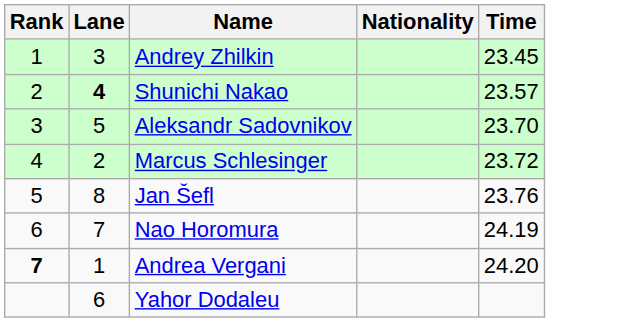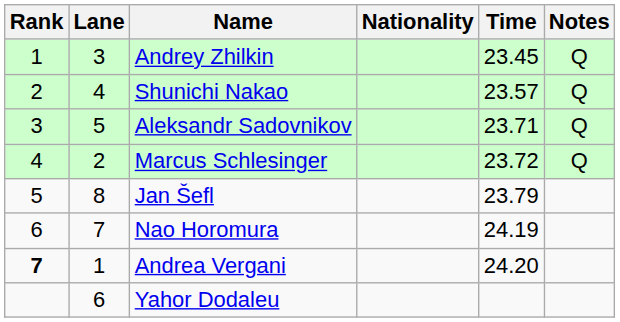+ column: Notes | Q | Q | Q | Q
Shunichi Nakao | Lane: bold -> normal
Aleksandr Sadovnikov | Time: 23.70 -> 23.71
Jan Šefl | Time: 23.76 -> 23.79
